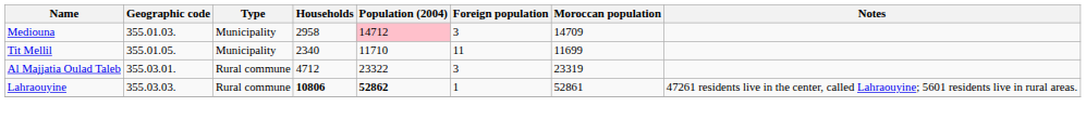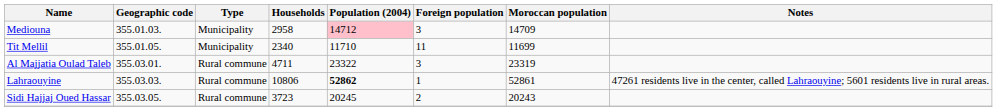Al Majjatia Oulad Taleb | Households: 4712 -> 4711
Lahraouyine | Households: bold -> normal
+ row: Sidi Hajjaj Oued Hassar | 355.03.05. | Rural commune | 3723 | 20245 | 2 | 20243
